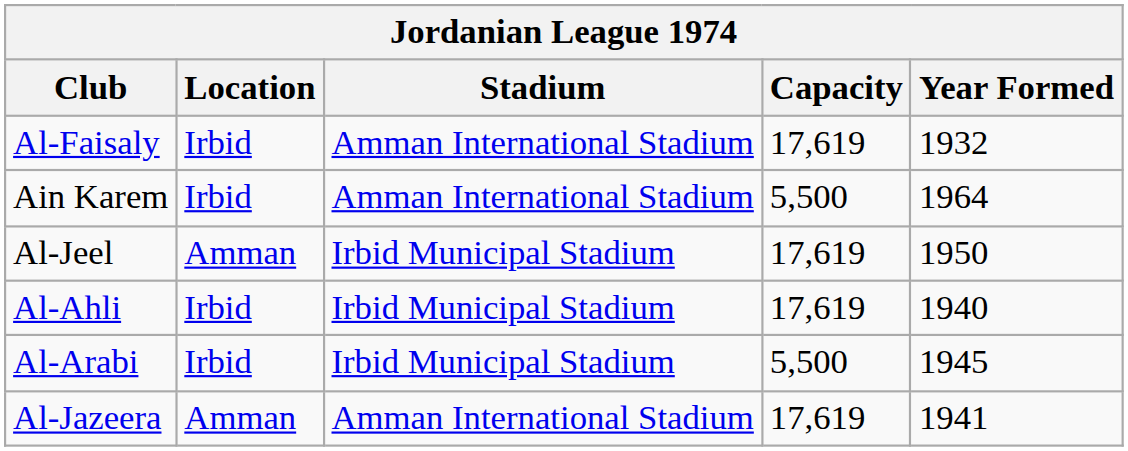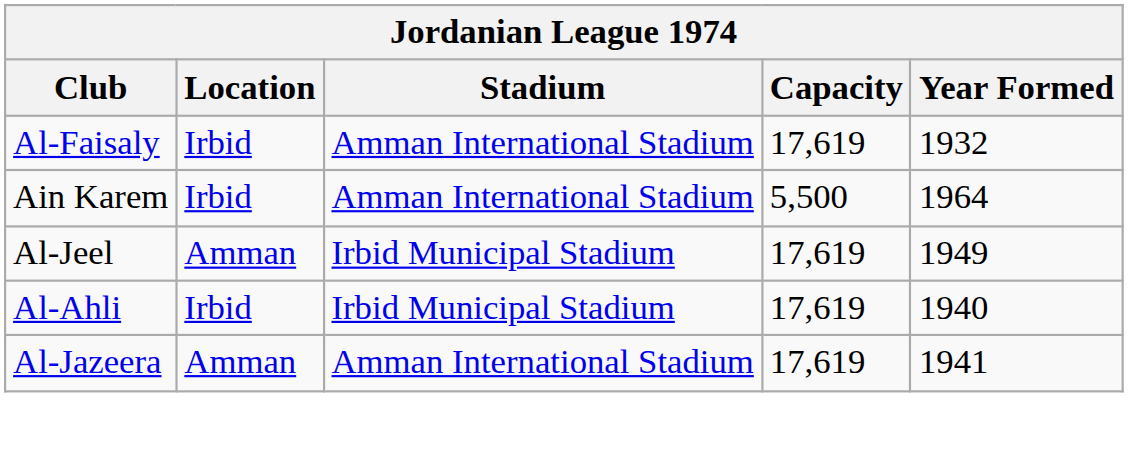Al-Jeel | Year Formed: 1950 -> 1949
- row: Al-Arabi | Irbid | Irbid Municipal Stadium | 5,500 | 1945
